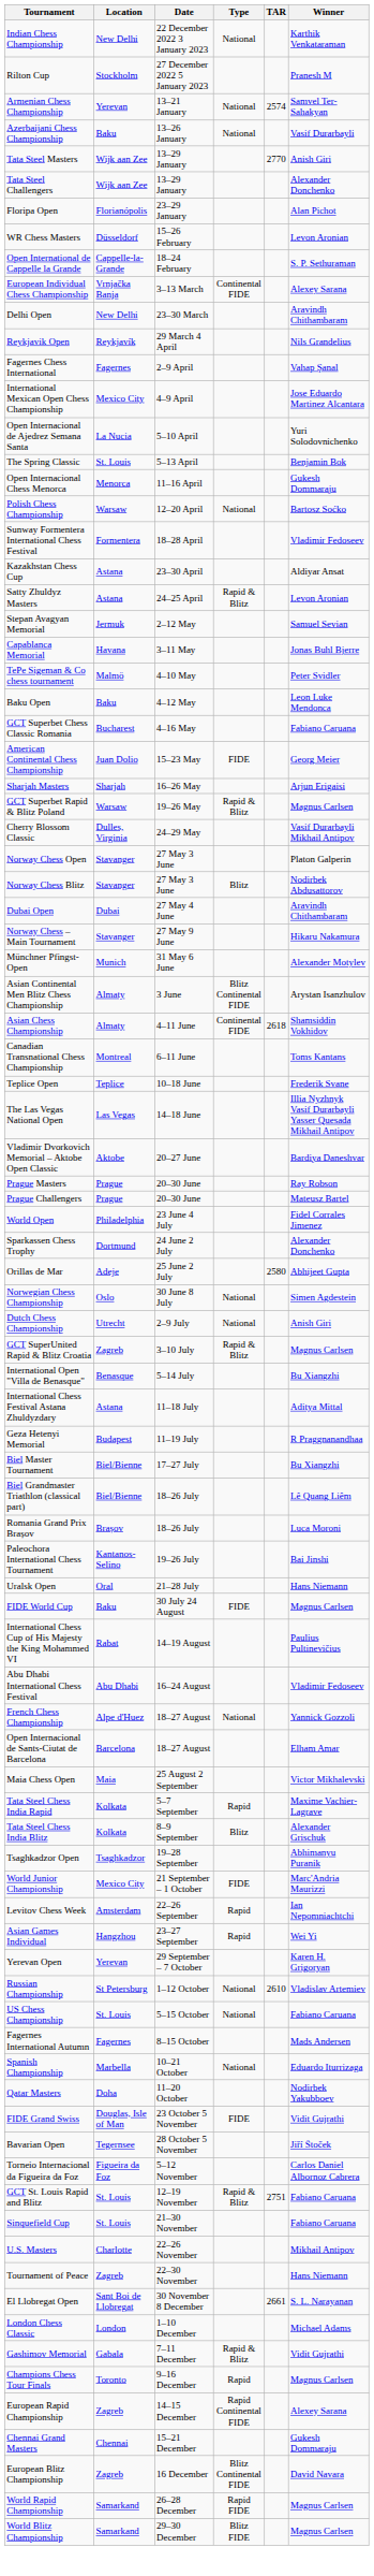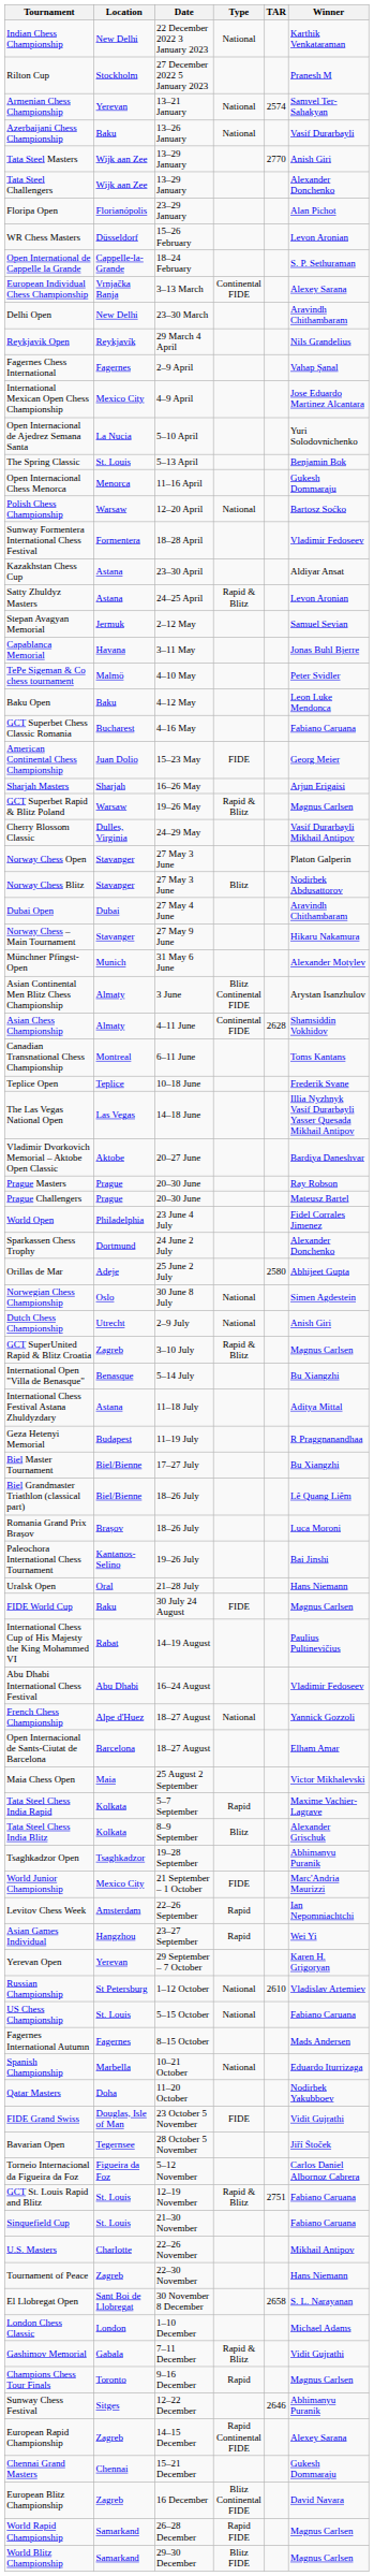Asian Chess Championship | TAR: 2618 -> 2628
El Llobregat Open | TAR: 2661 -> 2658
+ row: Sunway Chess Festival | Sitges | 12–22 December | 2646 | Abhimanyu Puranik
